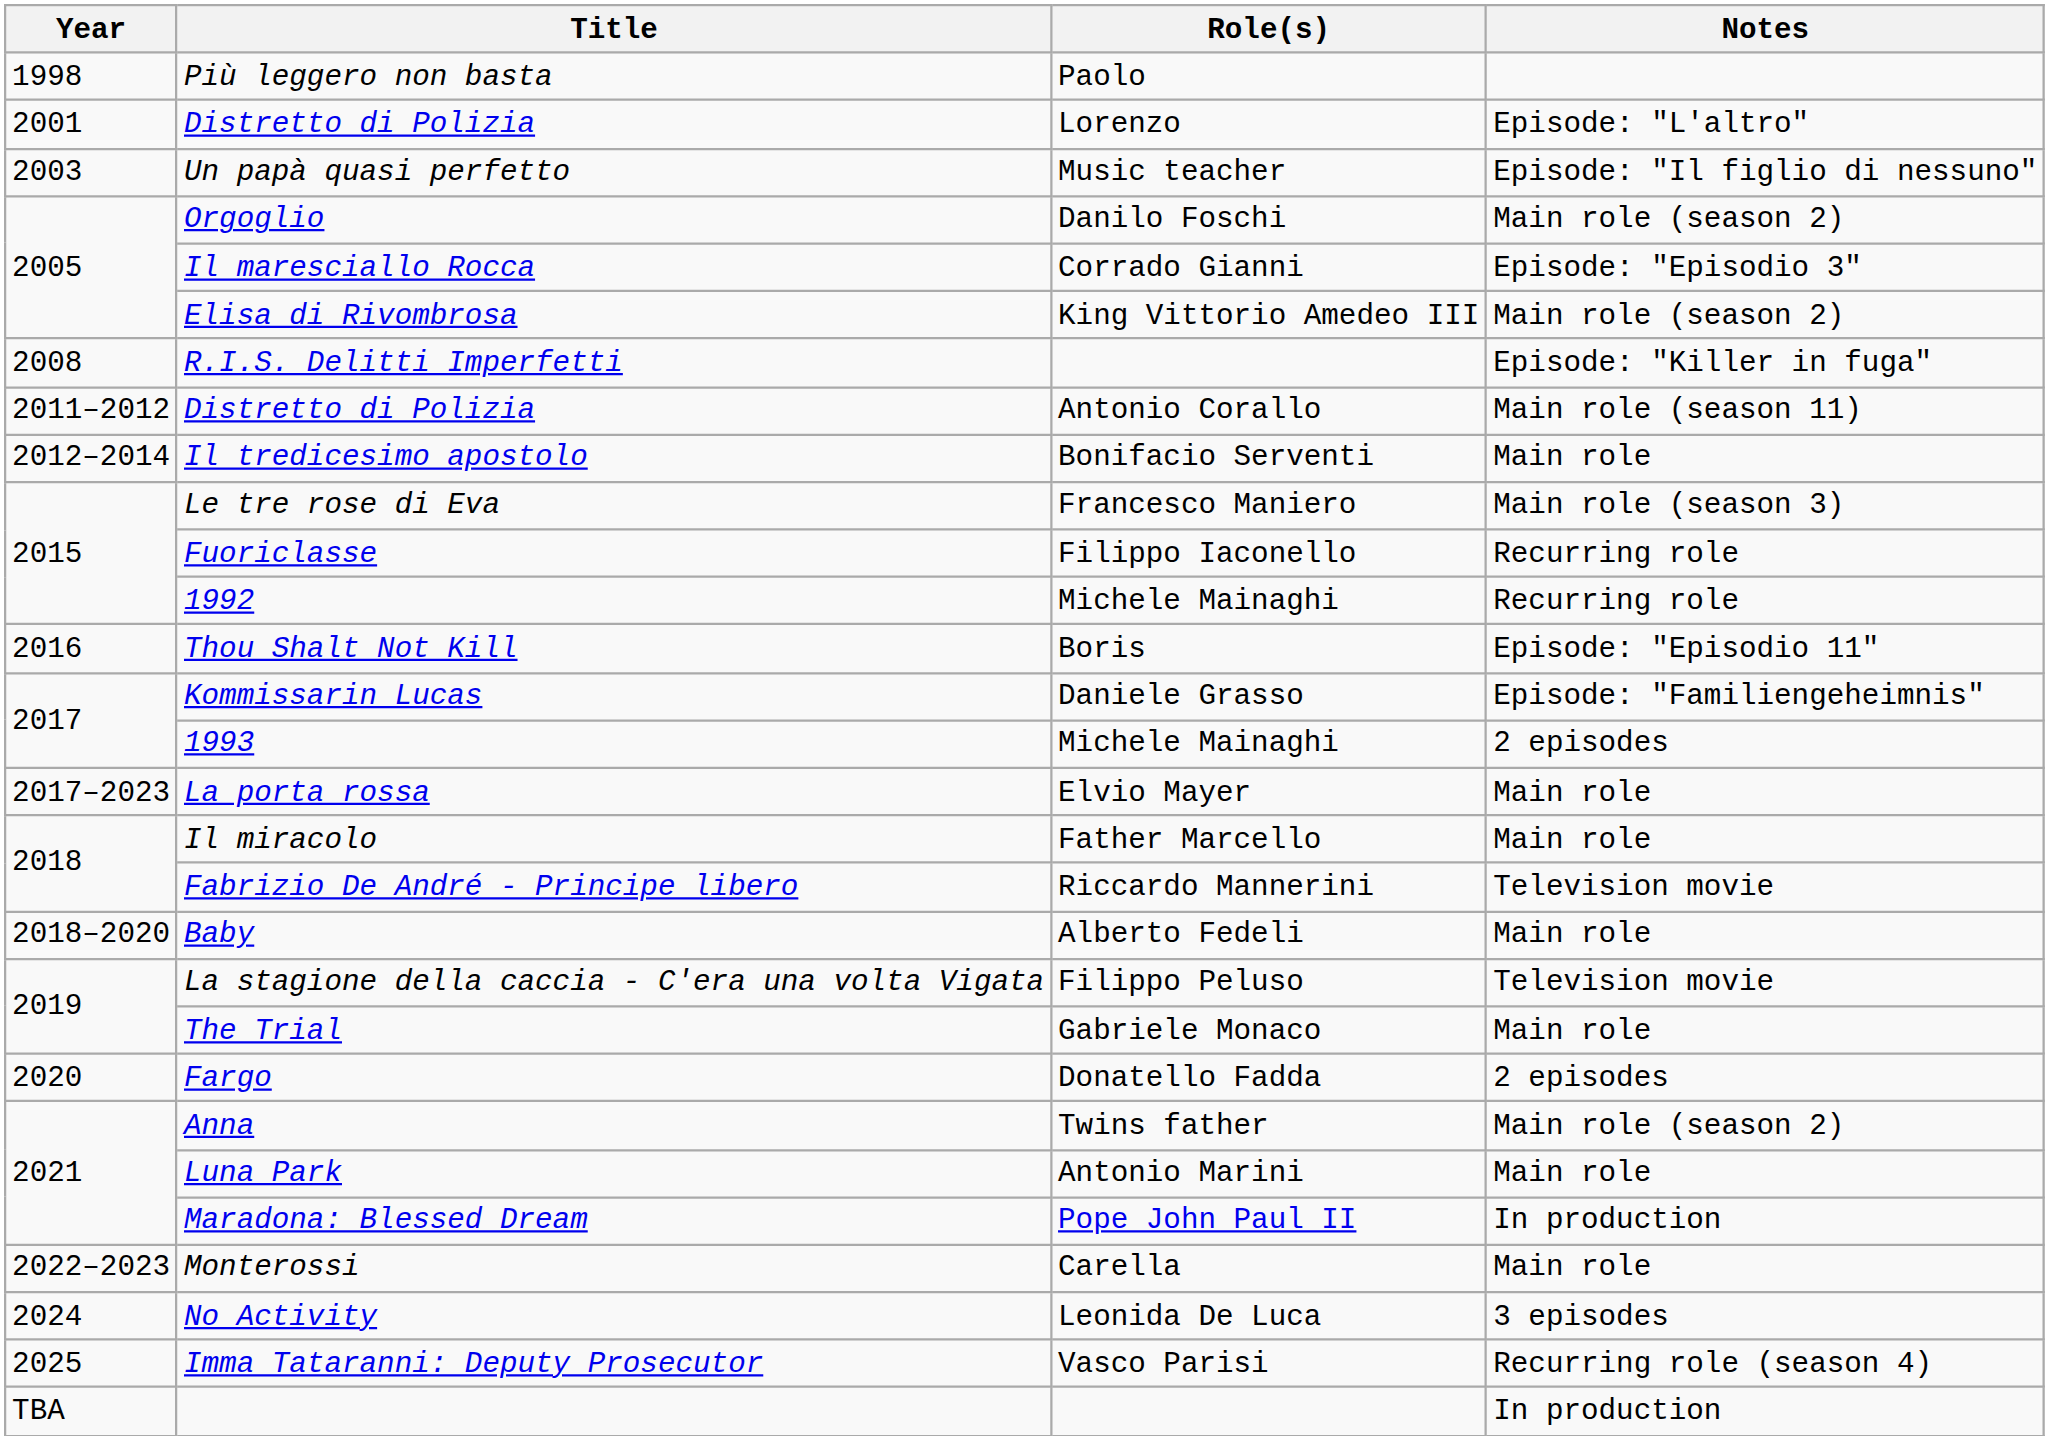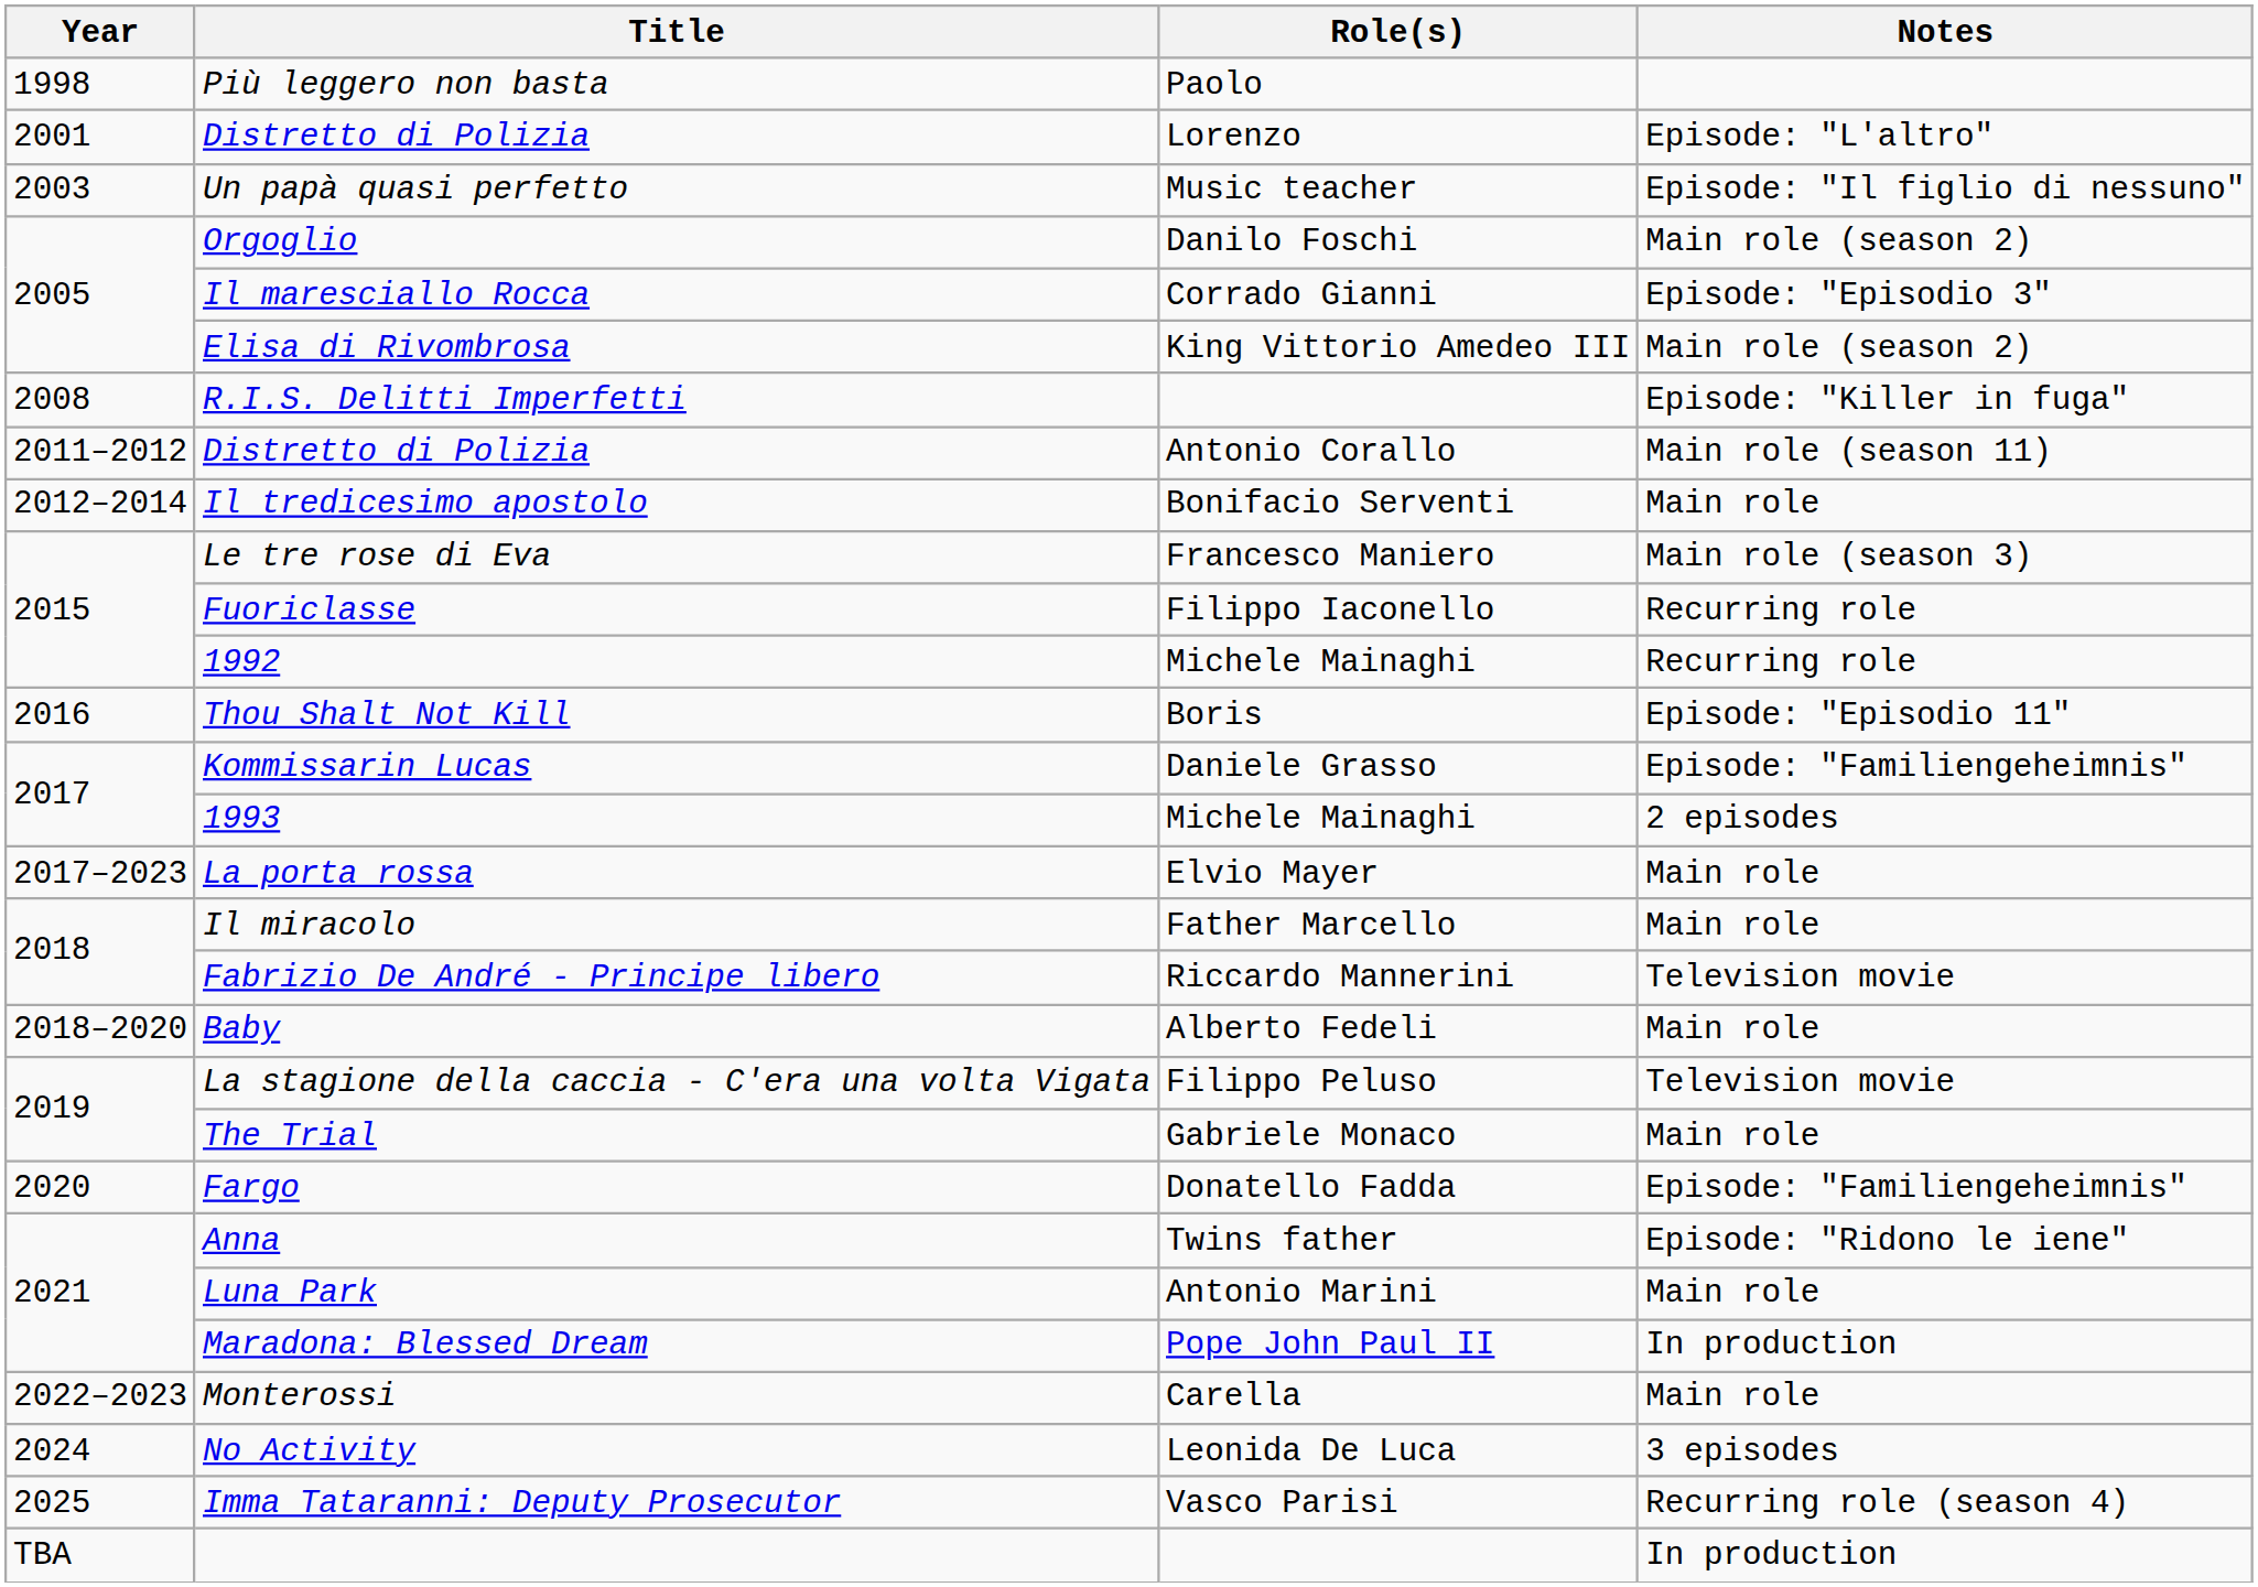Fargo | Notes: 2 episodes -> Episode: "Familiengeheimnis"
Anna | Notes: Main role (season 2) -> Episode: "Ridono le iene"
